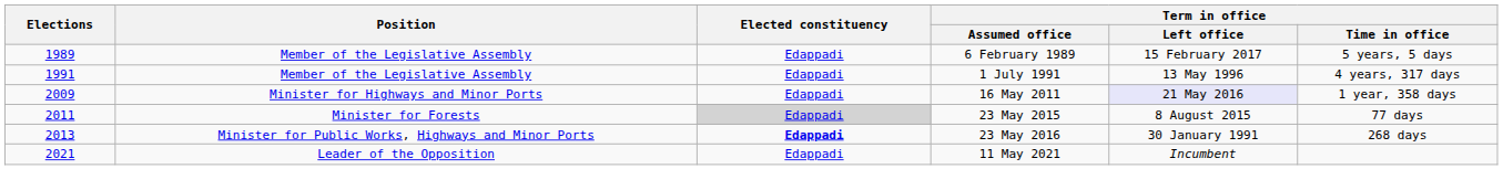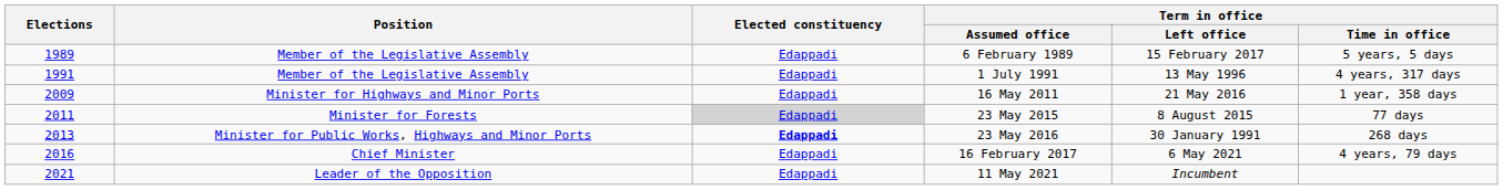16 May 2011 | Term in office / Left office: lavender background -> no background
+ row: 2016 | Chief Minister | Edappadi | 16 February 2017 | 6 May 2021 | 4 years, 79 days
